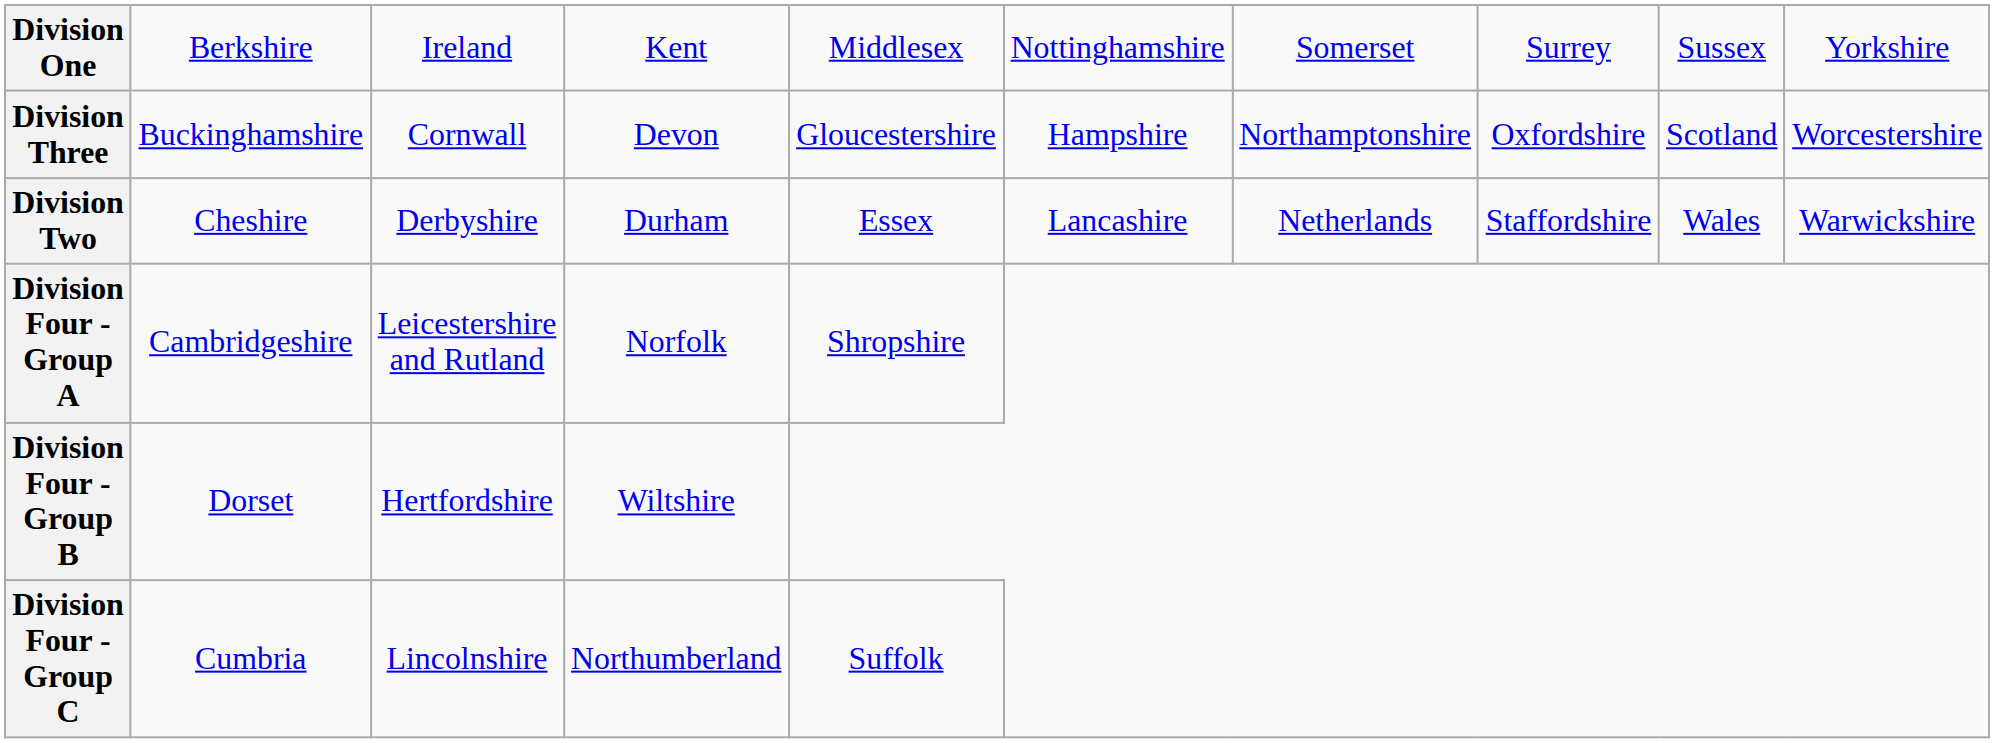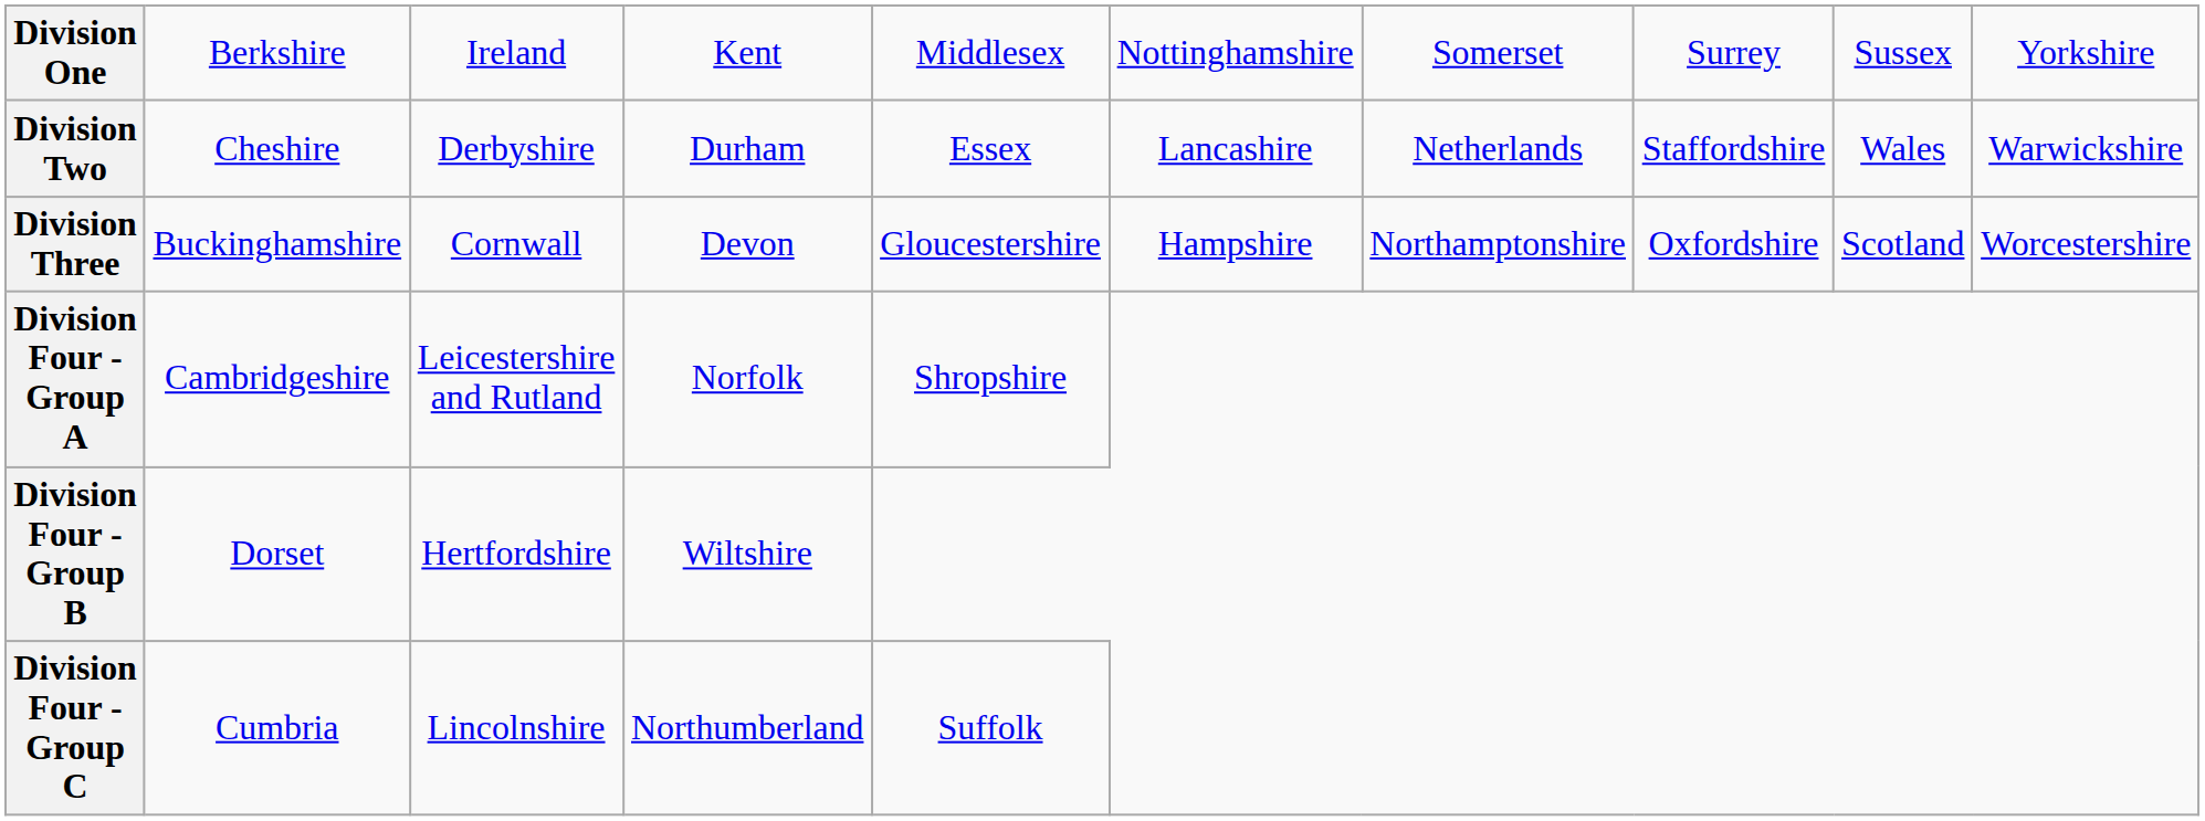rows swapped: Division Two <-> Division Three
